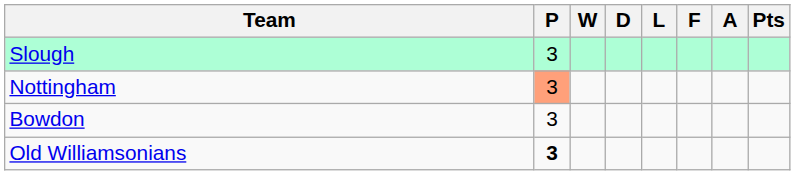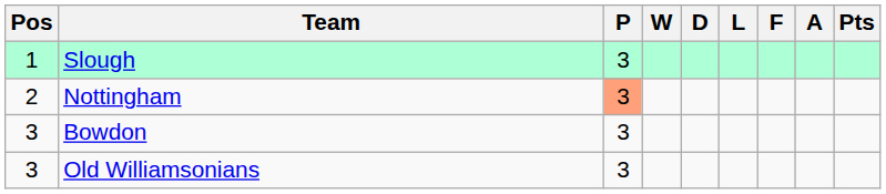+ column: Pos | 1 | 2 | 3 | 3
Old Williamsonians | P: bold -> normal
